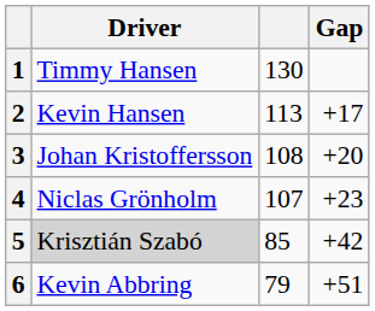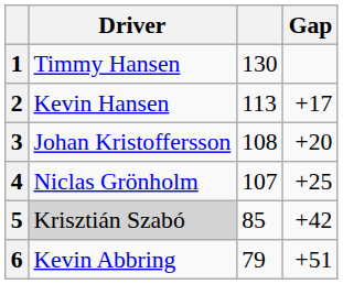4 | Gap: +23 -> +25
